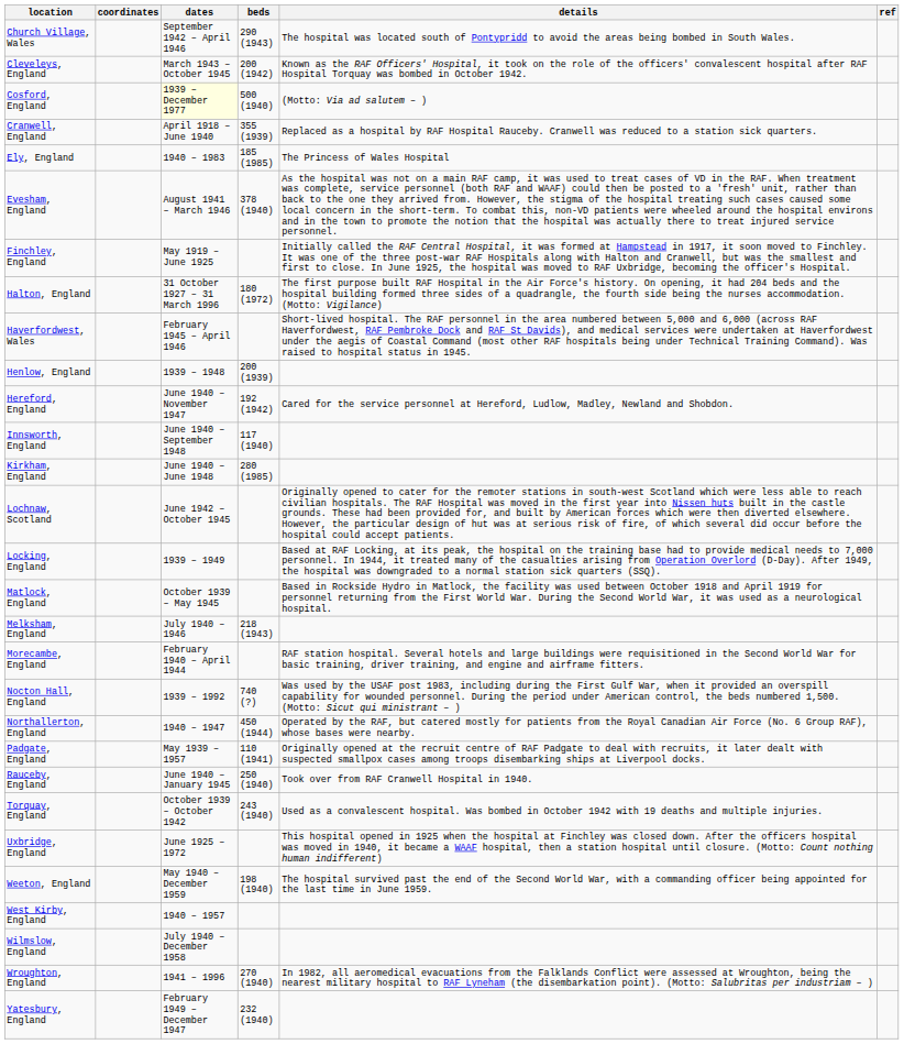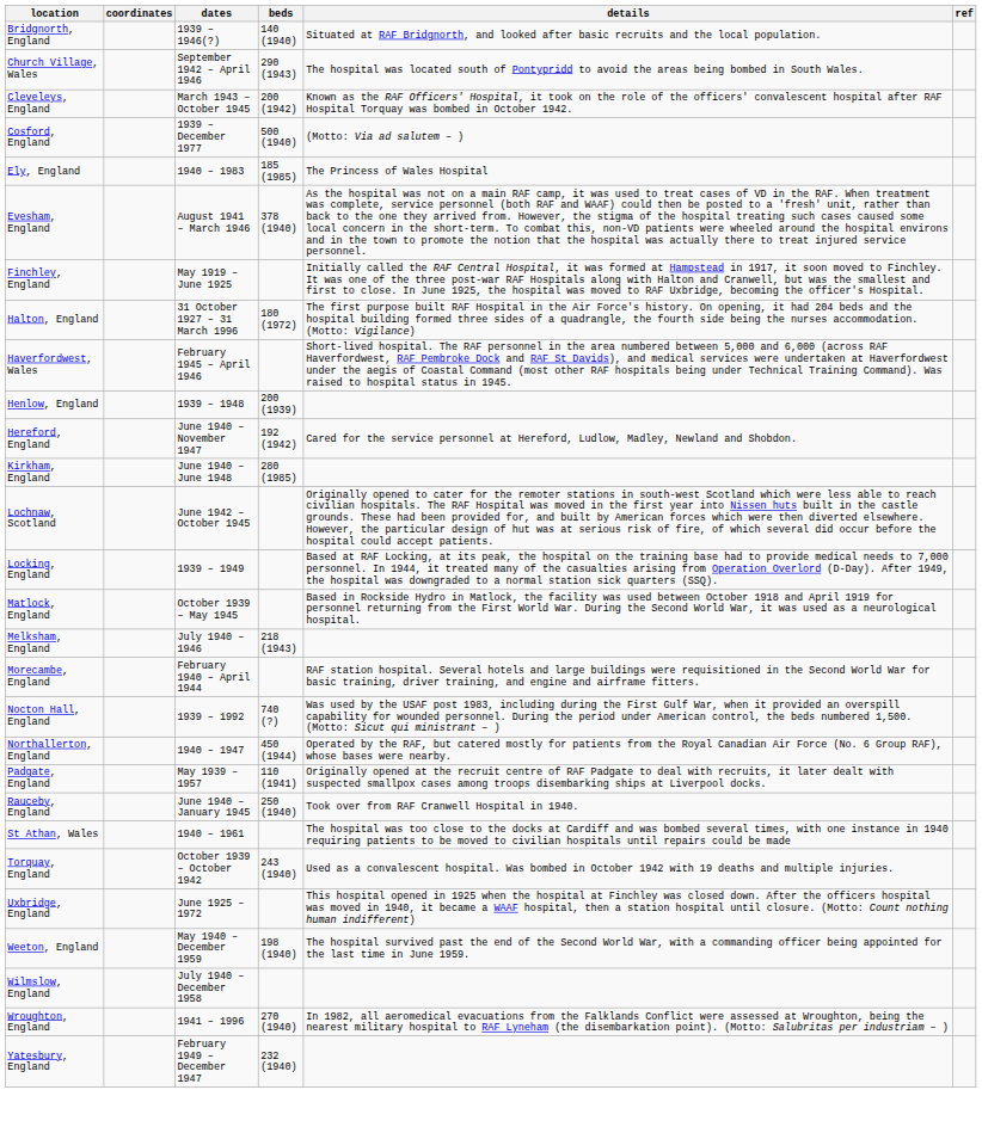+ row: Bridgnorth, England | 1939 – 1946(?) | 140 (1940) | Situated at RAF Bridgnorth, and looked after basic recruits and the local population.
Cosford, England | dates: lightyellow background -> no background
- row: Cranwell, England | April 1918 – June 1940 | 355 (1939) | Replaced as a hospital by RAF Hospital Rauceby. Cranwell was reduced to a station sick quarters.
- row: Innsworth, England | June 1940 – September 1948 | 117 (1940)
+ row: St Athan, Wales | 1940 – 1961 | The hospital was too close to the docks at Cardiff and was bombed several times, with one instance in 1940 requiring patients to be moved to civilian hospitals until repairs could be made
- row: West Kirby, England | 1940 – 1957
